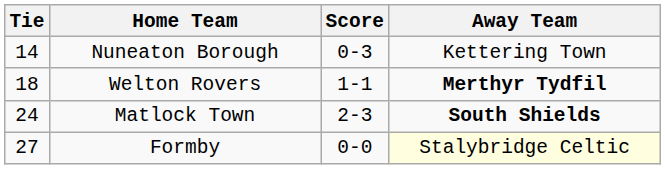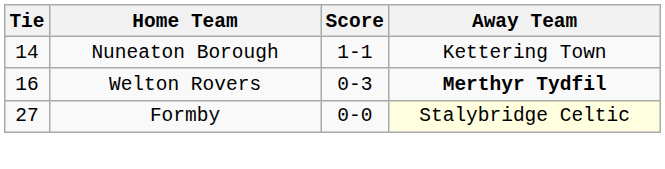Nuneaton Borough | Score: 0-3 -> 1-1
Welton Rovers | Tie: 18 -> 16
Welton Rovers | Score: 1-1 -> 0-3
- row: 24 | Matlock Town | 2-3 | South Shields
